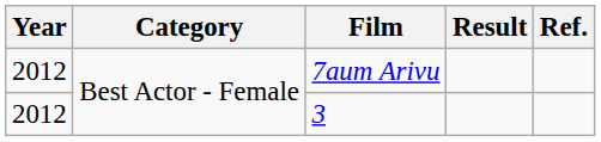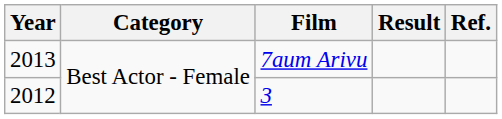7aum Arivu | Year: 2012 -> 2013
